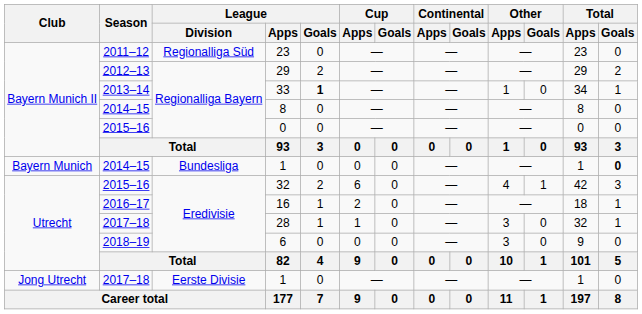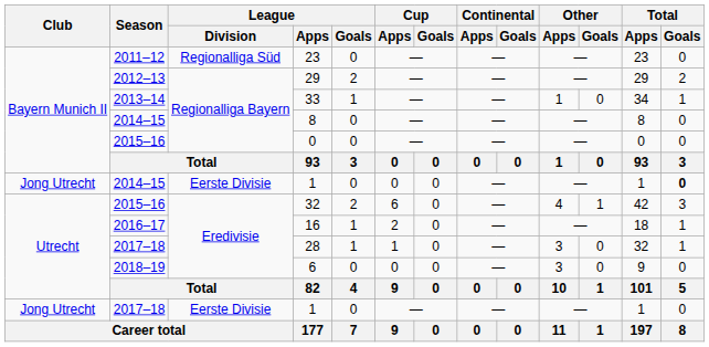33 | League / Goals: bold -> normal
2014–15 / 1 | Club: Bayern Munich -> Jong Utrecht
2014–15 / 1 | League / Division: Bundesliga -> Eerste Divisie
